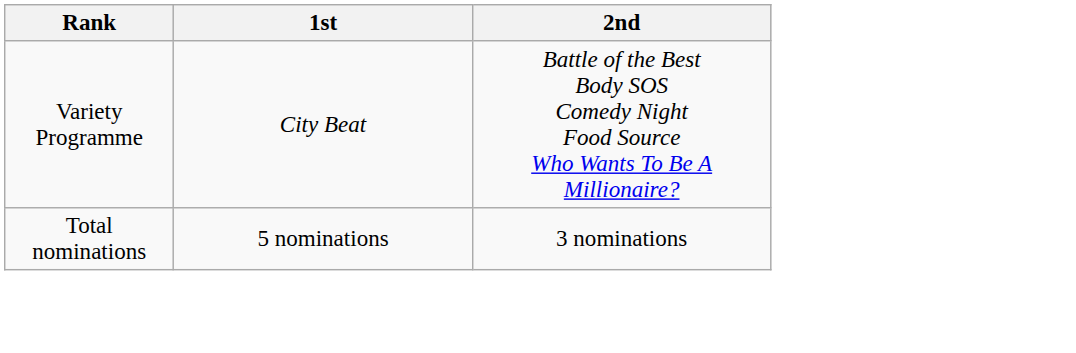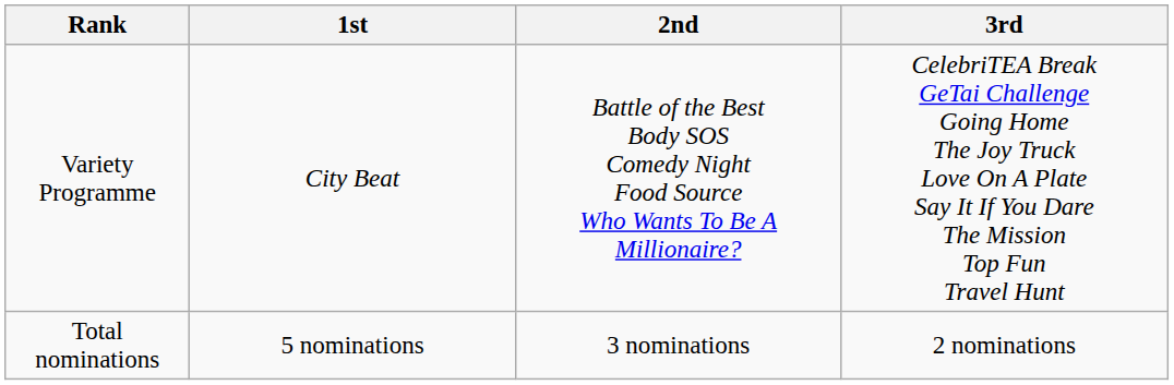+ column: 3rd | CelebriTEA Break GeTai Challenge Going Home The Joy Truck Love On A Plate Say It If You Dare The Mission Top Fun Travel Hunt | 2 nominations
